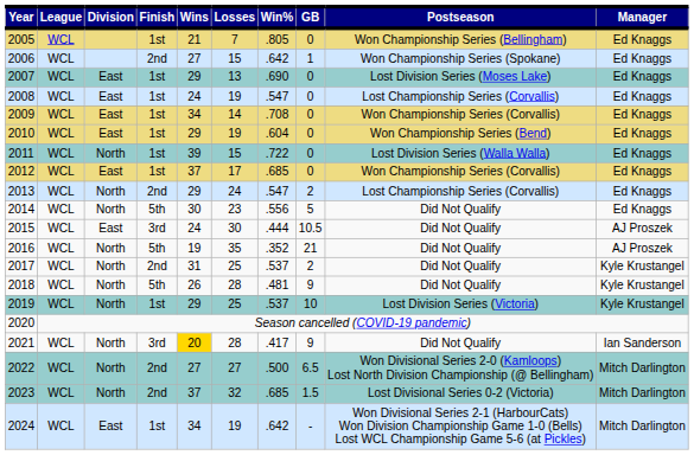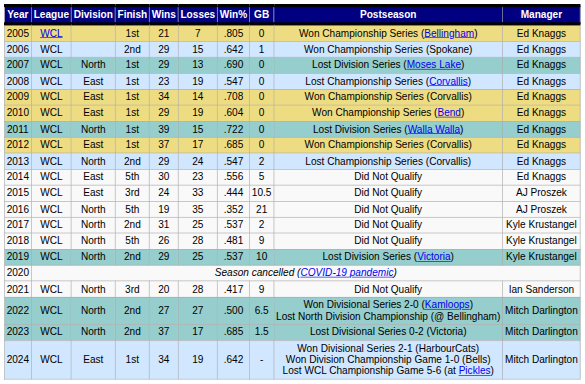2006 | Wins: 27 -> 29
2007 | Division: East -> North
2008 | Wins: 24 -> 23
2014 | Division: North -> East
2015 | Losses: 30 -> 33
2019 | Finish: 1st -> 2nd
2021 | Wins: gold background -> no background
2023 | Losses: 32 -> 17
